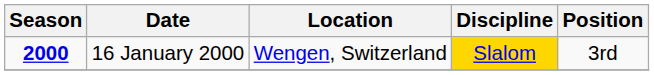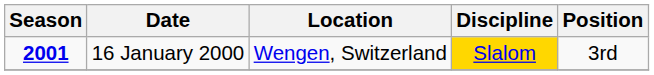16 January 2000 | Season: 2000 -> 2001
